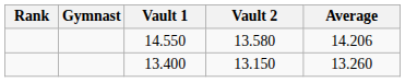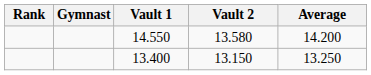14.550 | Average: 14.206 -> 14.200
13.400 | Average: 13.260 -> 13.250
